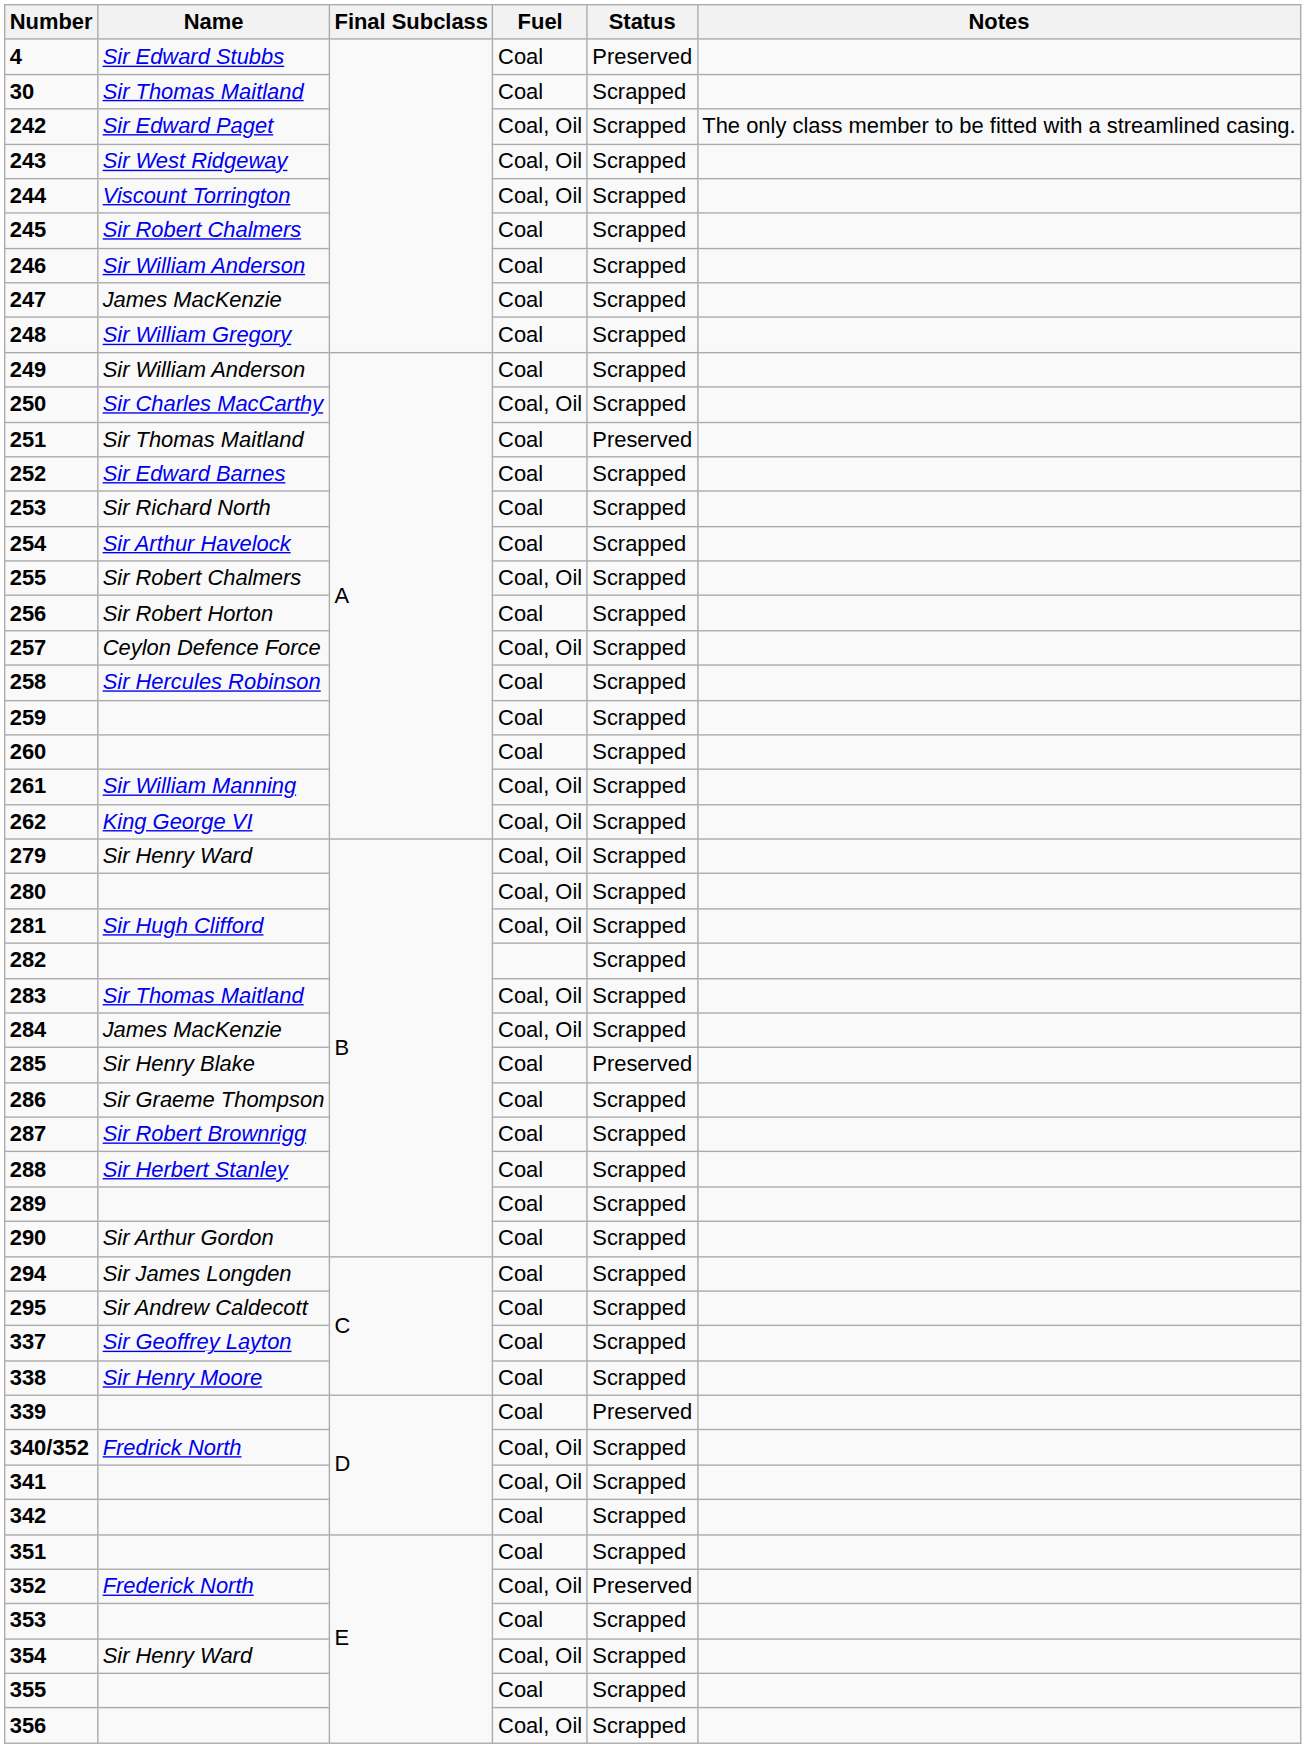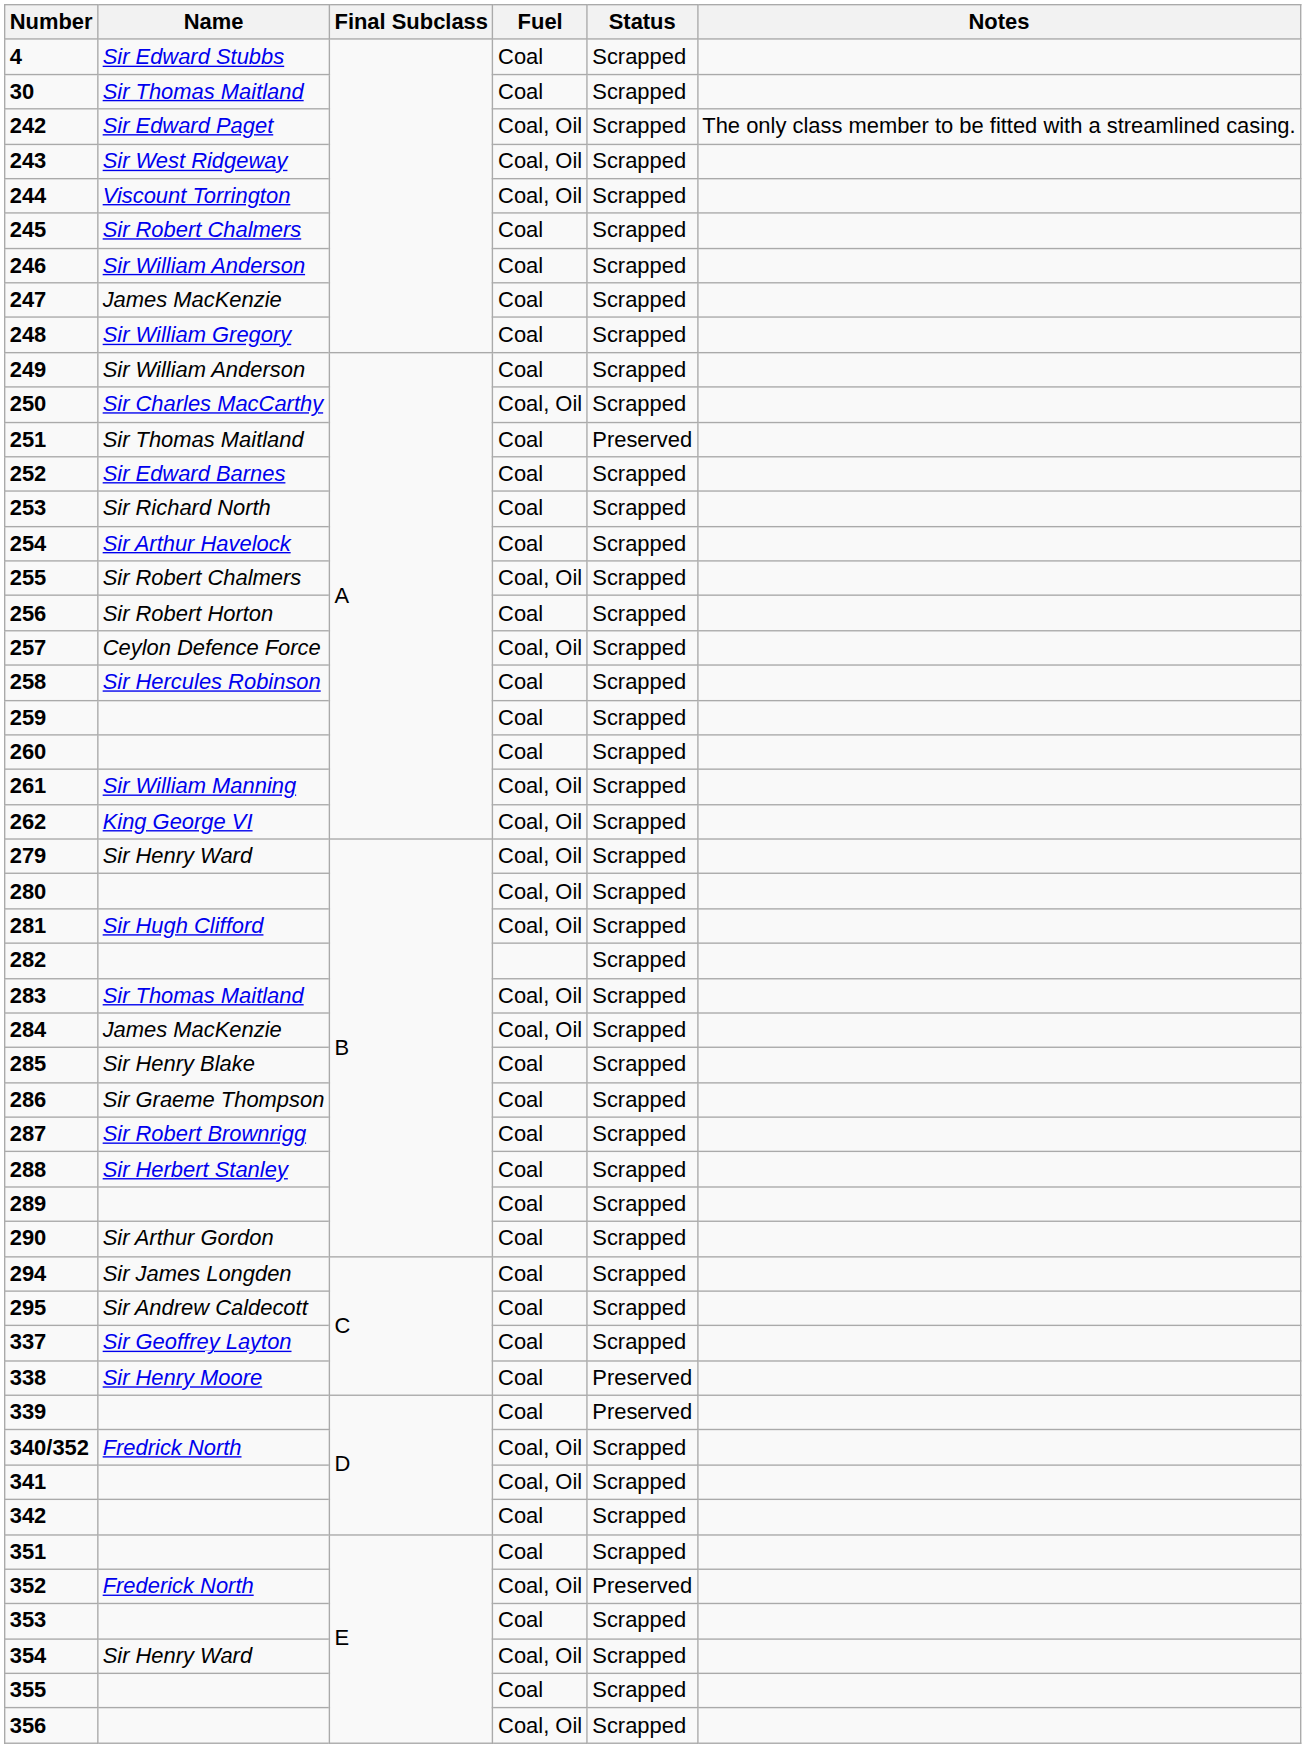4 | Status: Preserved -> Scrapped
285 | Status: Preserved -> Scrapped
338 | Status: Scrapped -> Preserved
